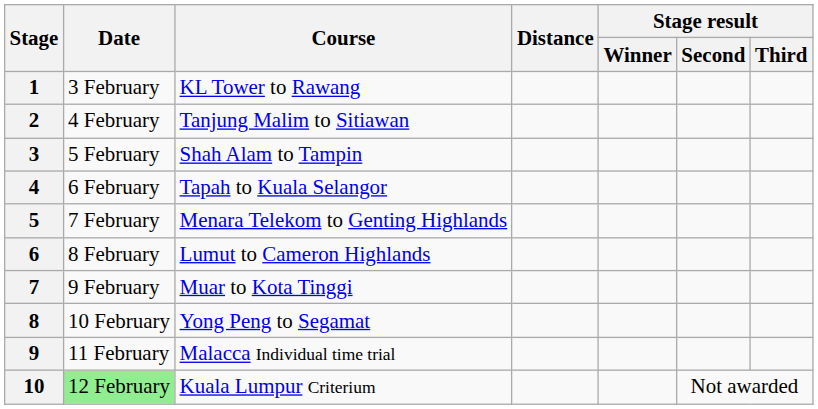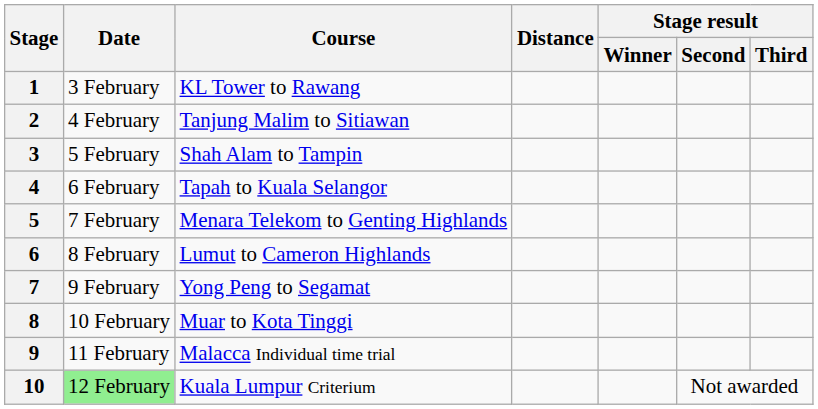7 | Course: Muar to Kota Tinggi -> Yong Peng to Segamat
8 | Course: Yong Peng to Segamat -> Muar to Kota Tinggi
